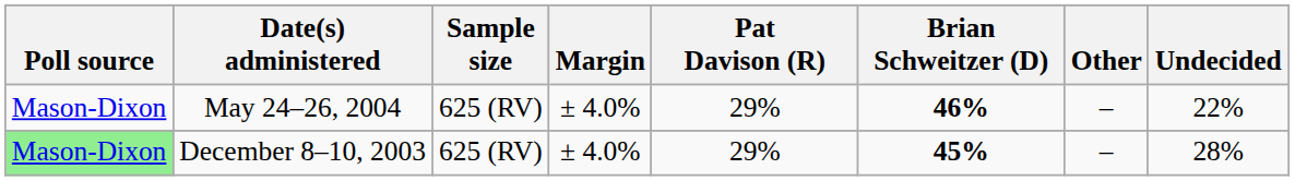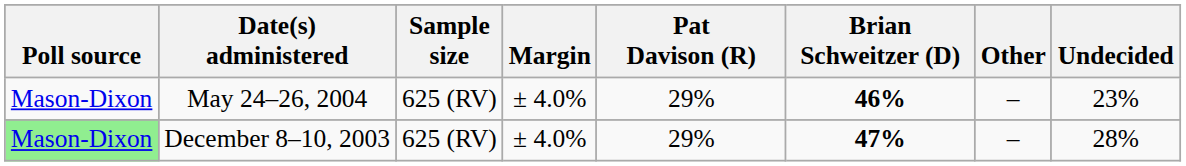May 24–26, 2004 | Undecided: 22% -> 23%
December 8–10, 2003 | Brian Schweitzer (D): 45% -> 47%
